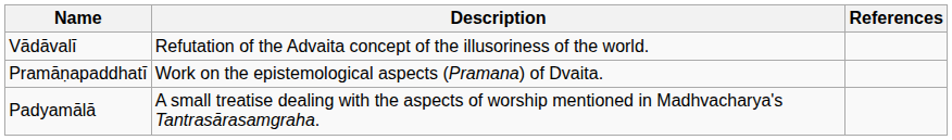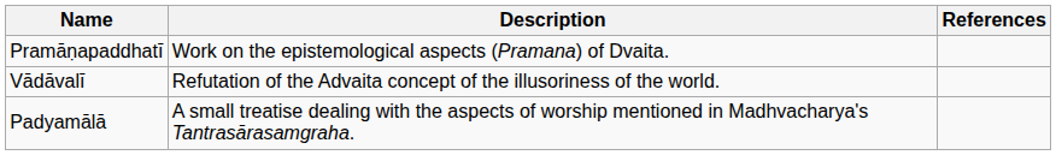rows swapped: Vādāvalī <-> Pramāṇapaddhatī
